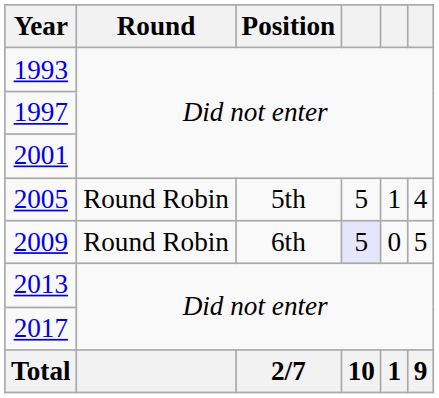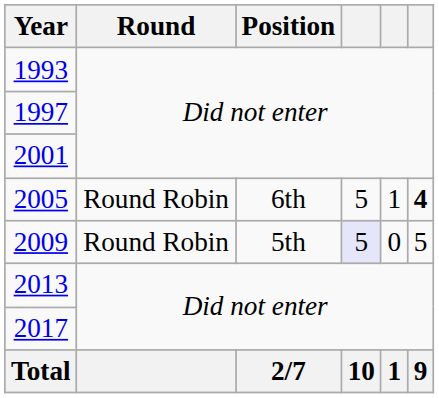2005 | Position: 5th -> 6th
2005 | column 6: normal -> bold
2009 | Position: 6th -> 5th
